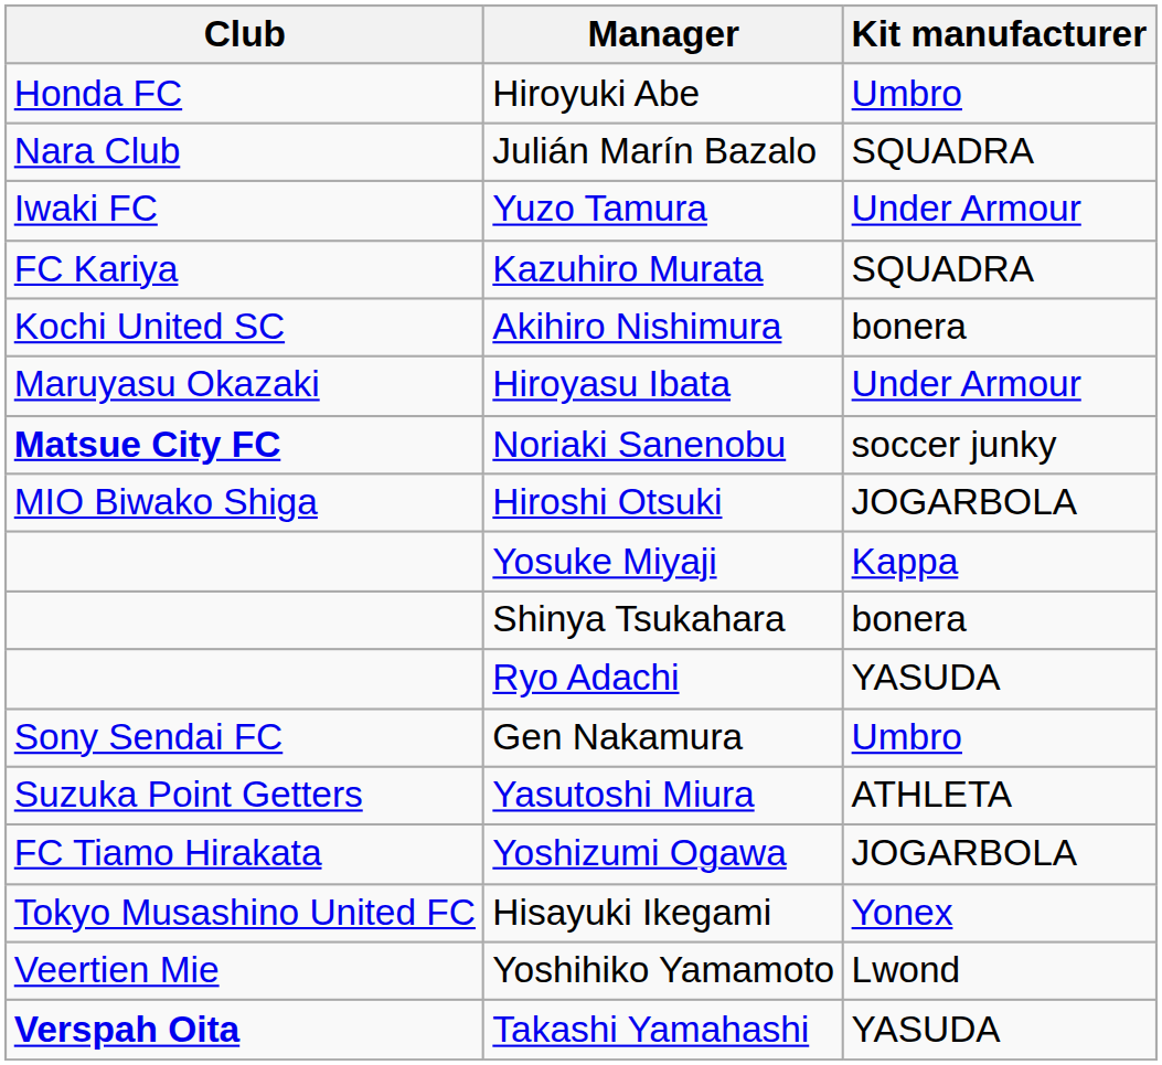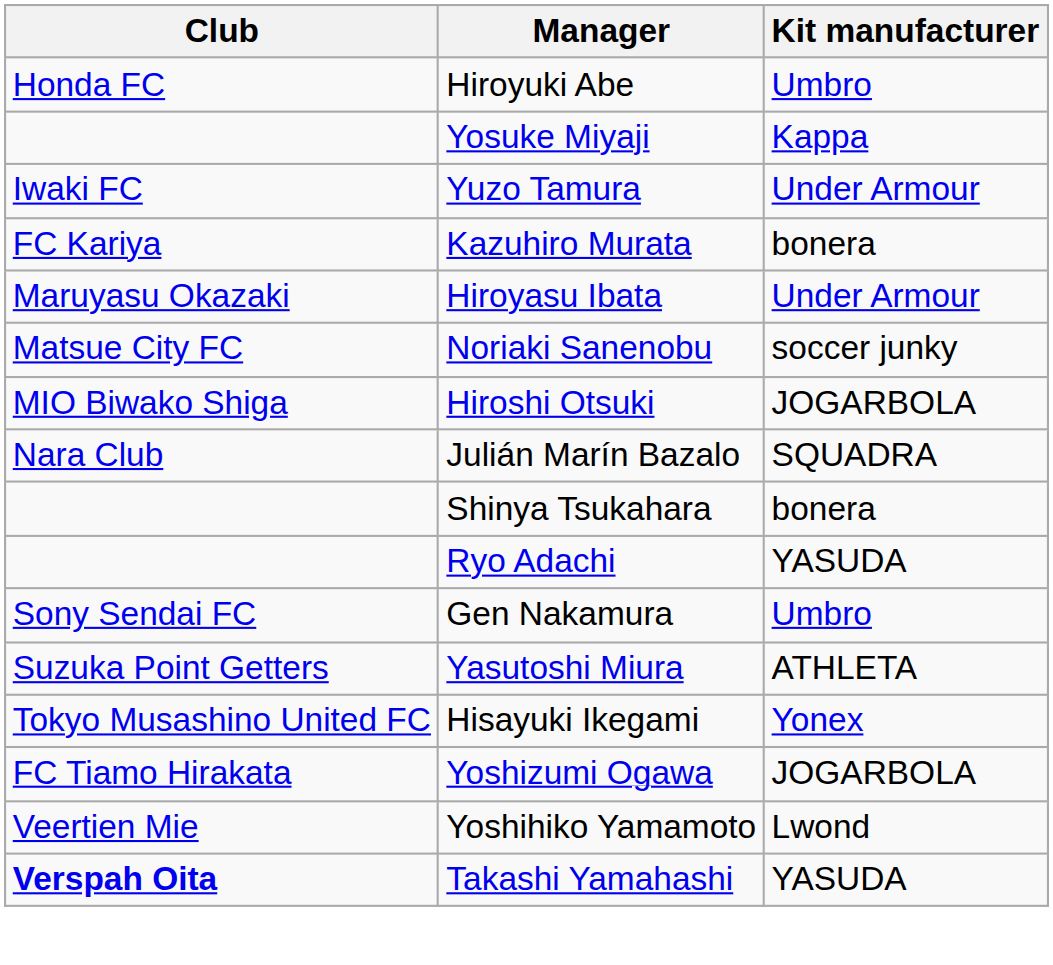rows swapped: Yosuke Miyaji <-> Julián Marín Bazalo
Kazuhiro Murata | Kit manufacturer: SQUADRA -> bonera
- row: Kochi United SC | Akihiro Nishimura | bonera
Noriaki Sanenobu | Club: bold -> normal
rows swapped: Yoshizumi Ogawa <-> Hisayuki Ikegami
